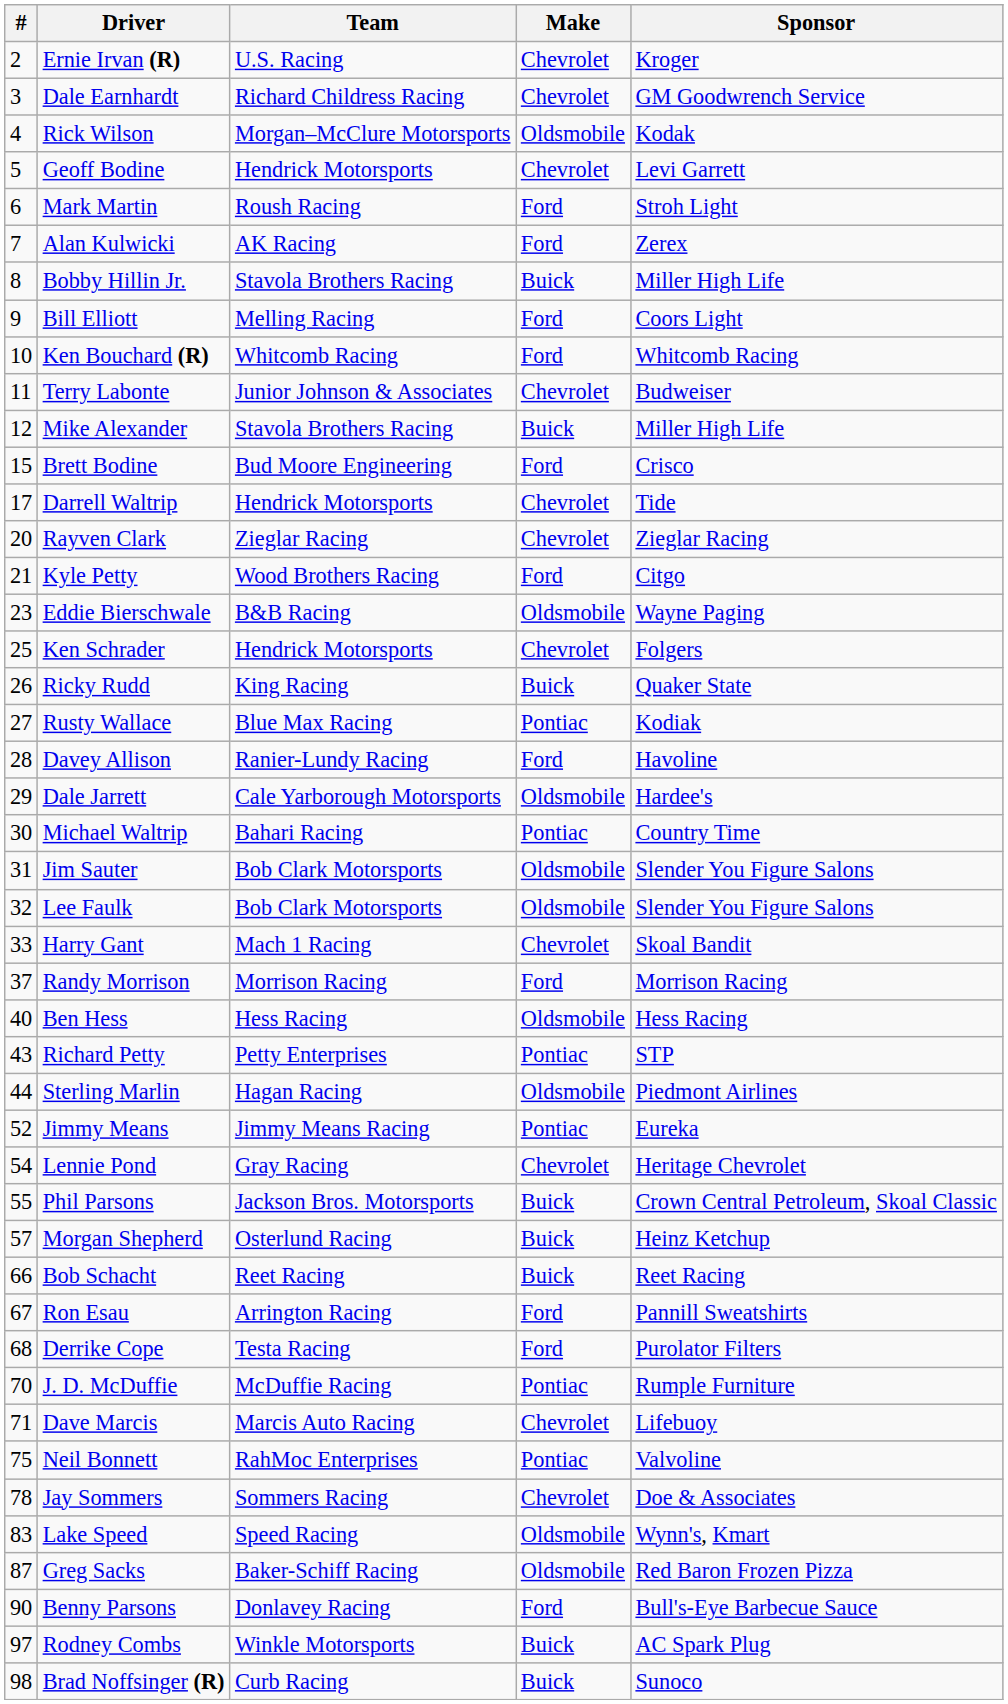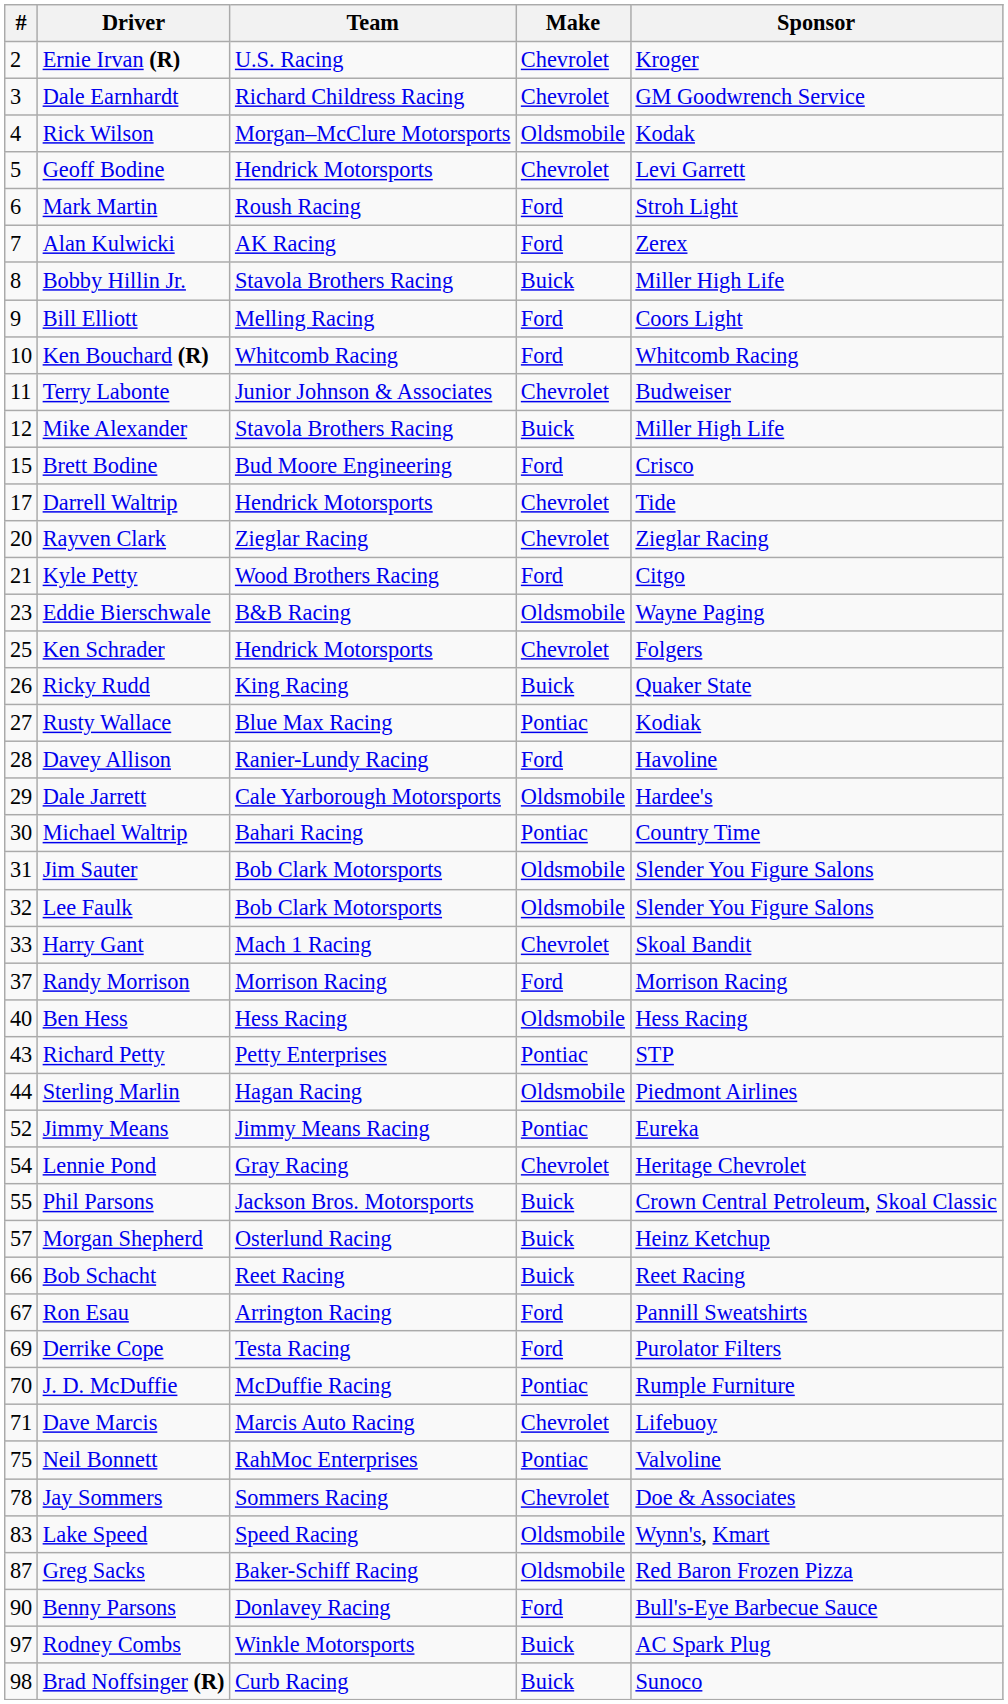Derrike Cope | #: 68 -> 69
